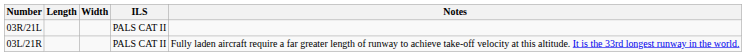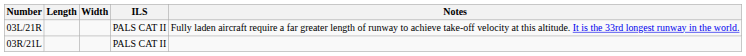rows swapped: 03L/21R <-> 03R/21L
